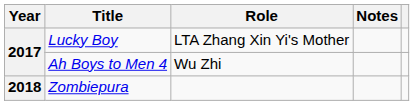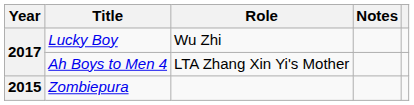Lucky Boy | Role: LTA Zhang Xin Yi's Mother -> Wu Zhi
Ah Boys to Men 4 | Role: Wu Zhi -> LTA Zhang Xin Yi's Mother
Zombiepura | Year: 2018 -> 2015
